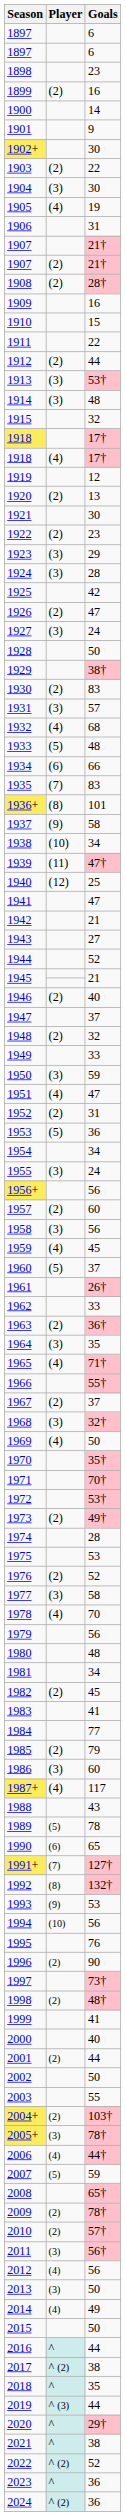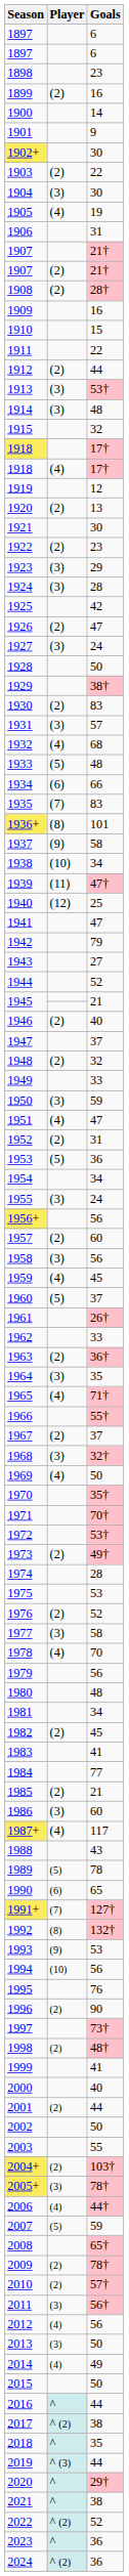1942 | Goals: 21 -> 79
1985 | Goals: 79 -> 21
